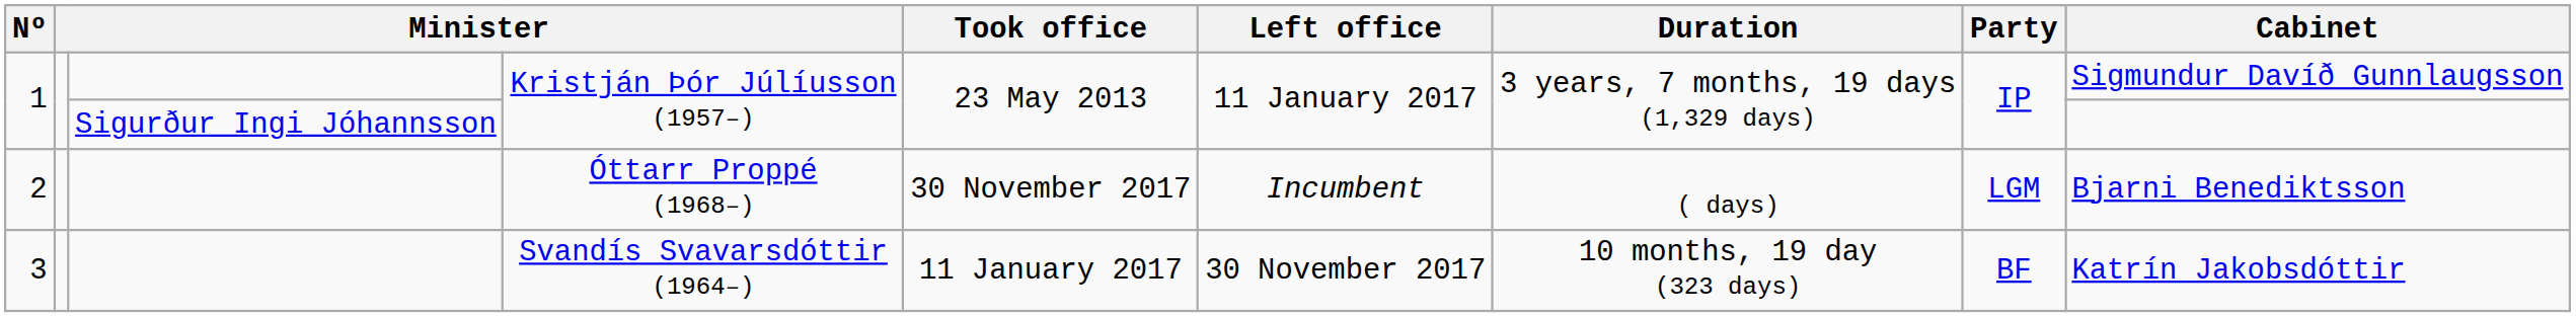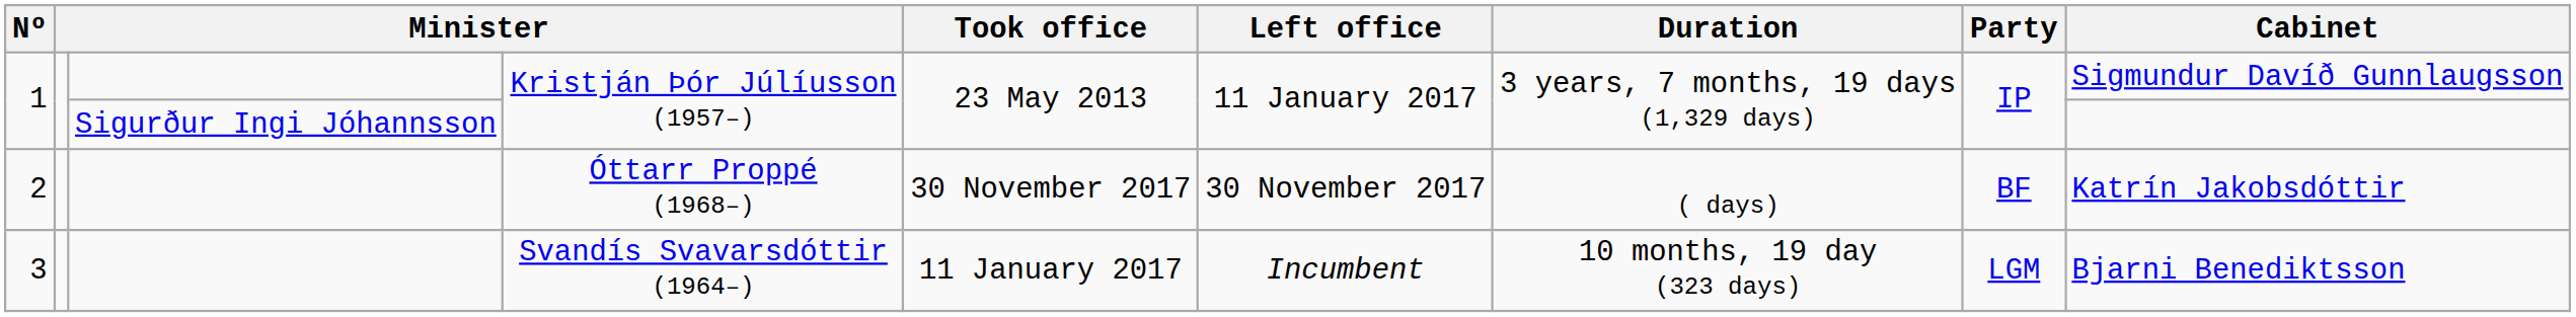2 | Left office: Incumbent -> 30 November 2017
2 | Party: LGM -> BF
2 | Cabinet: Bjarni Benediktsson -> Katrín Jakobsdóttir
3 | Left office: 30 November 2017 -> Incumbent
3 | Party: BF -> LGM
3 | Cabinet: Katrín Jakobsdóttir -> Bjarni Benediktsson
